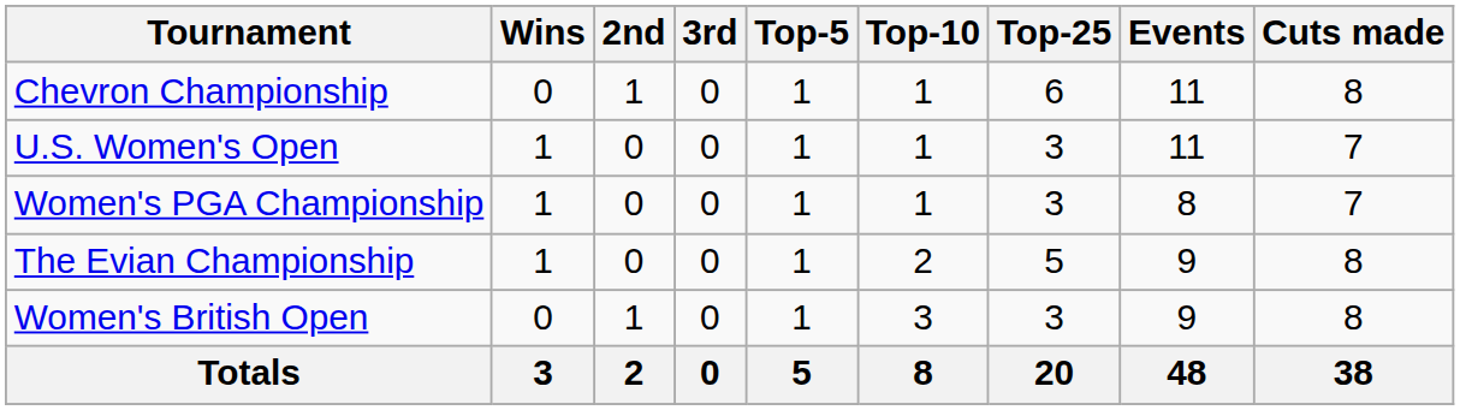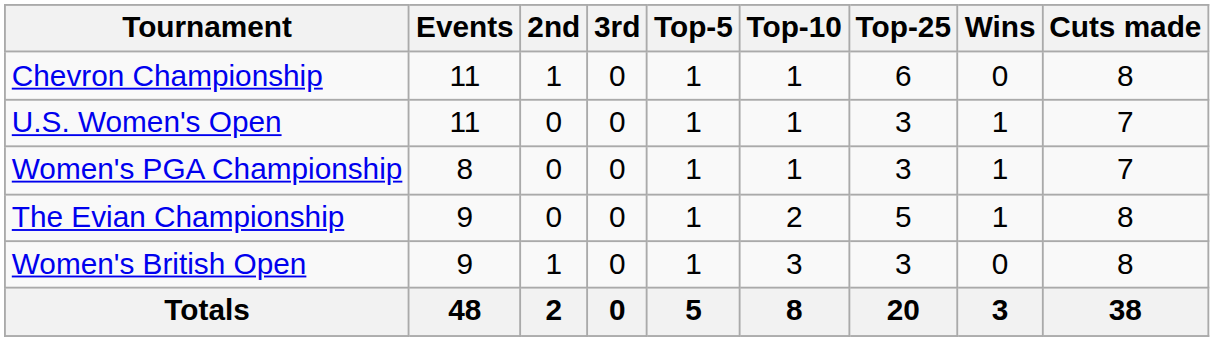columns swapped: Wins <-> Events
